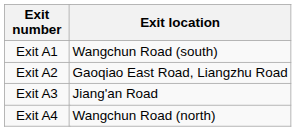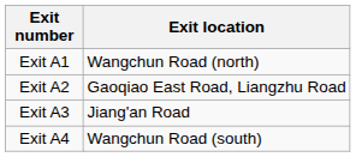Exit A1 | Exit location: Wangchun Road (south) -> Wangchun Road (north)
Exit A4 | Exit location: Wangchun Road (north) -> Wangchun Road (south)
